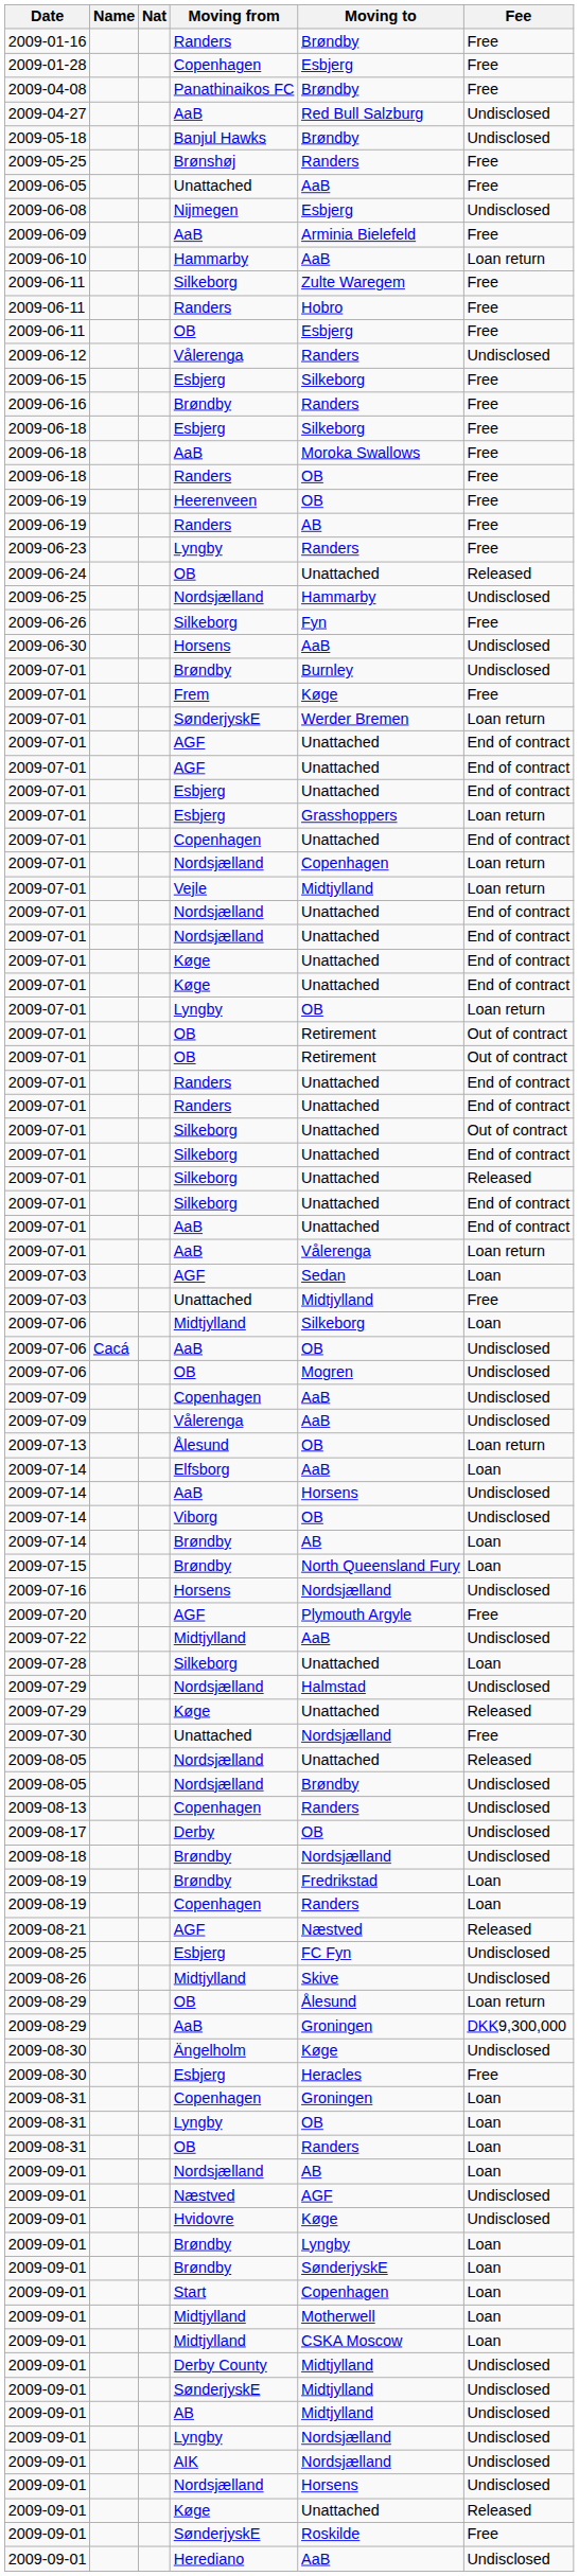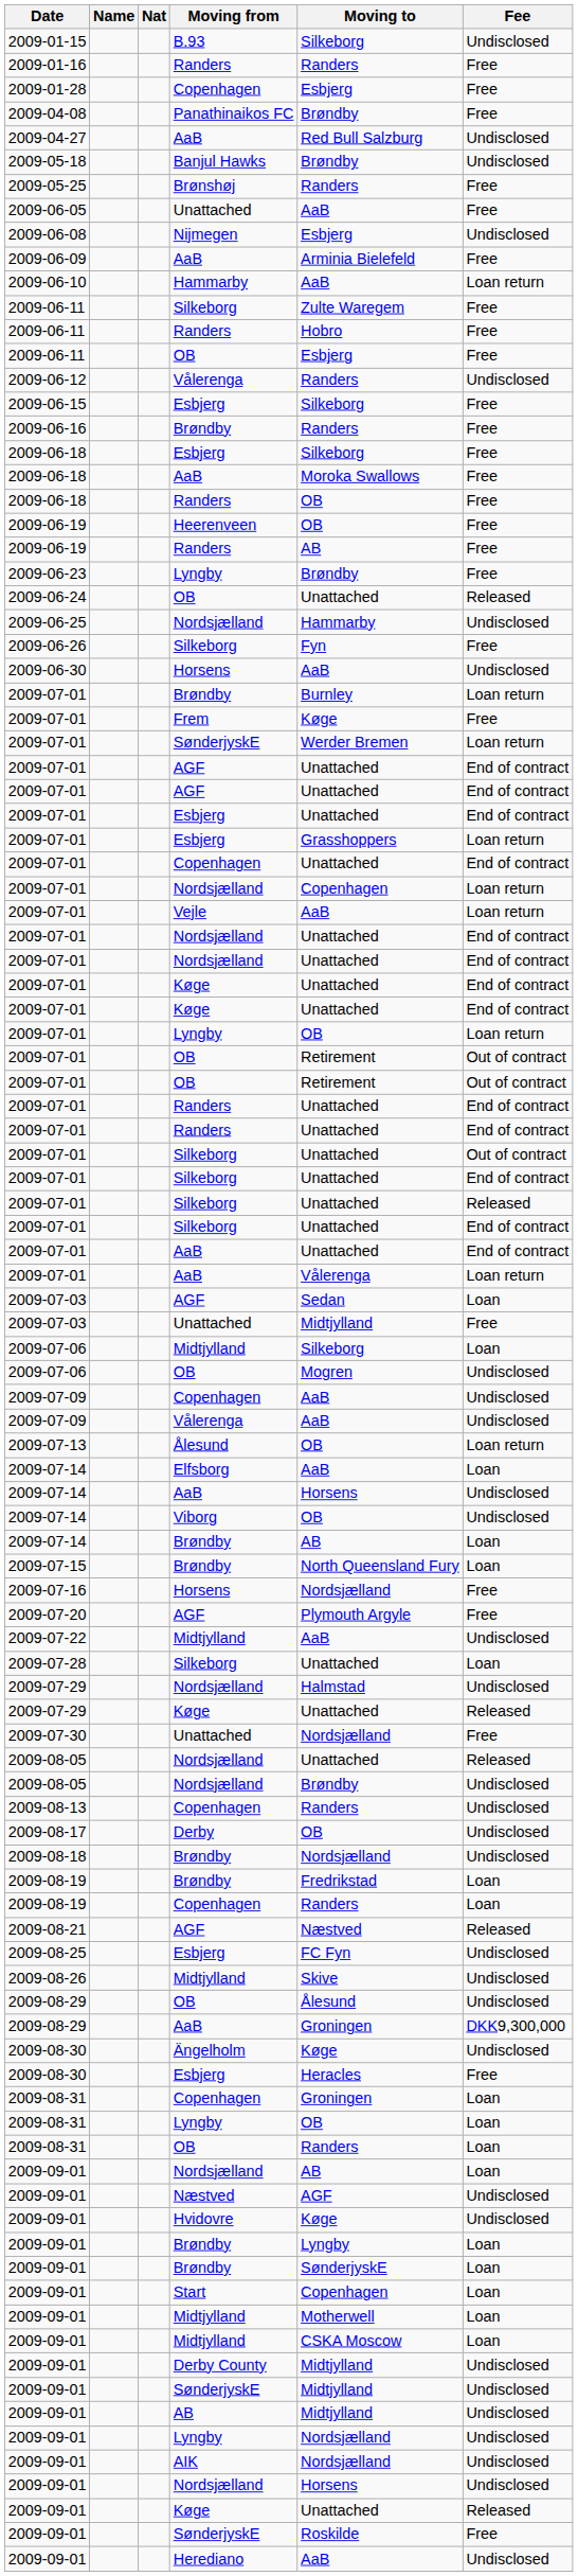+ row: 2009-01-15 | B.93 | Silkeborg | Undisclosed
2009-01-16 | Moving to: Brøndby -> Randers
2009-06-23 | Moving to: Randers -> Brøndby
2009-07-01 / Brøndby | Fee: Undisclosed -> Loan return
2009-07-01 / Vejle | Moving to: Midtjylland -> AaB
- row: 2009-07-06 | Cacá | AaB | OB | Undisclosed
2009-07-16 | Fee: Undisclosed -> Free
2009-08-29 / OB | Fee: Loan return -> Undisclosed
